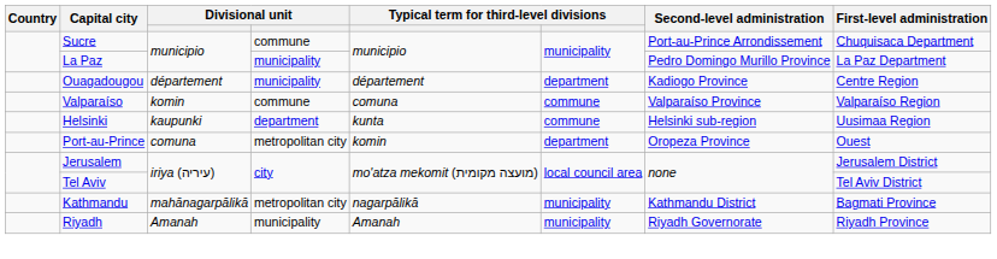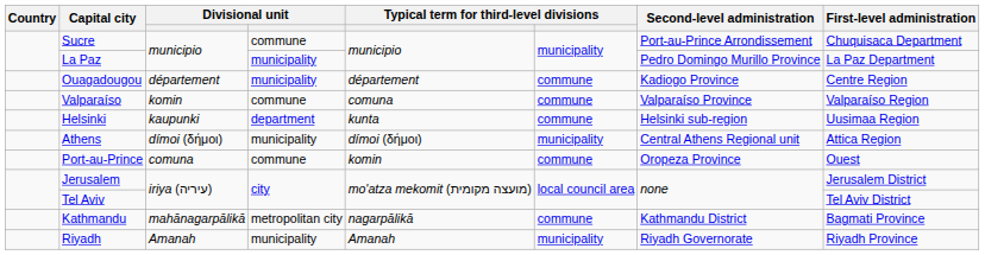Ouagadougou | column 6: department -> commune
+ row: Athens | dímoi (δήμοι) | municipality | dímoi (δήμοι) | municipality | Central Athens Regional unit | Attica Region
Port-au-Prince | column 4: metropolitan city -> commune
Port-au-Prince | column 6: department -> commune
Kathmandu | column 6: municipality -> commune
